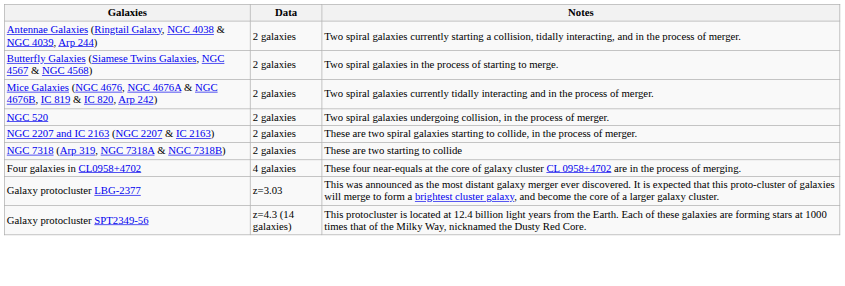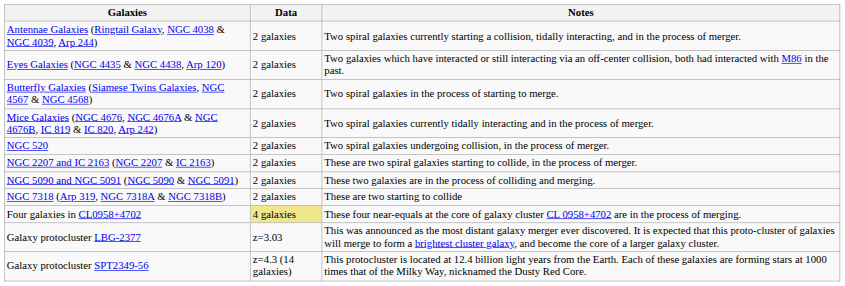+ row: Eyes Galaxies (NGC 4435 & NGC 4438, Arp 120) | 2 galaxies | Two galaxies which have interacted or still interacting via an off-center collision, both had interacted with M86 in the past.
+ row: NGC 5090 and NGC 5091 (NGC 5090 & NGC 5091) | 2 galaxies | These two galaxies are in the process of colliding and merging.
Four galaxies in CL0958+4702 | Data: no background -> khaki background
